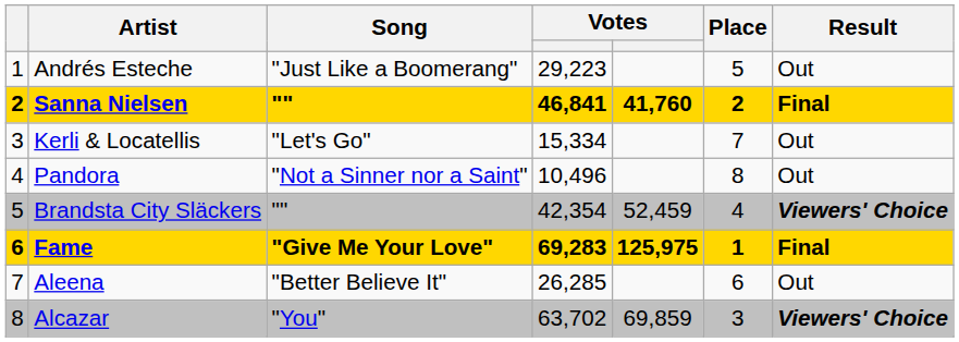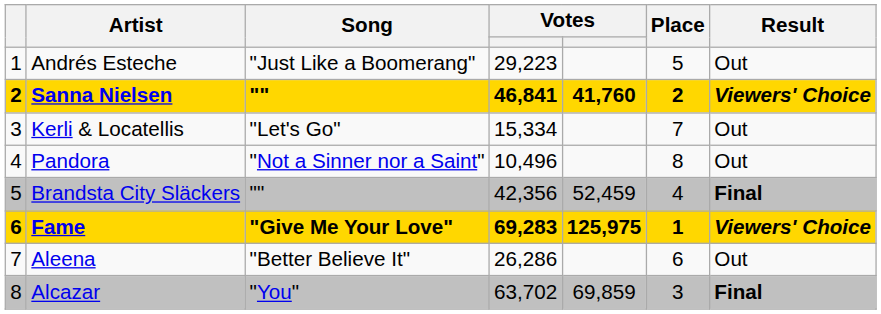Sanna Nielsen | Result: Final -> Viewers' Choice
Brandsta City Släckers | column 4: 42,354 -> 42,356
Brandsta City Släckers | Result: Viewers' Choice -> Final
Fame | Result: Final -> Viewers' Choice
Aleena | column 4: 26,285 -> 26,286
Alcazar | Result: Viewers' Choice -> Final
